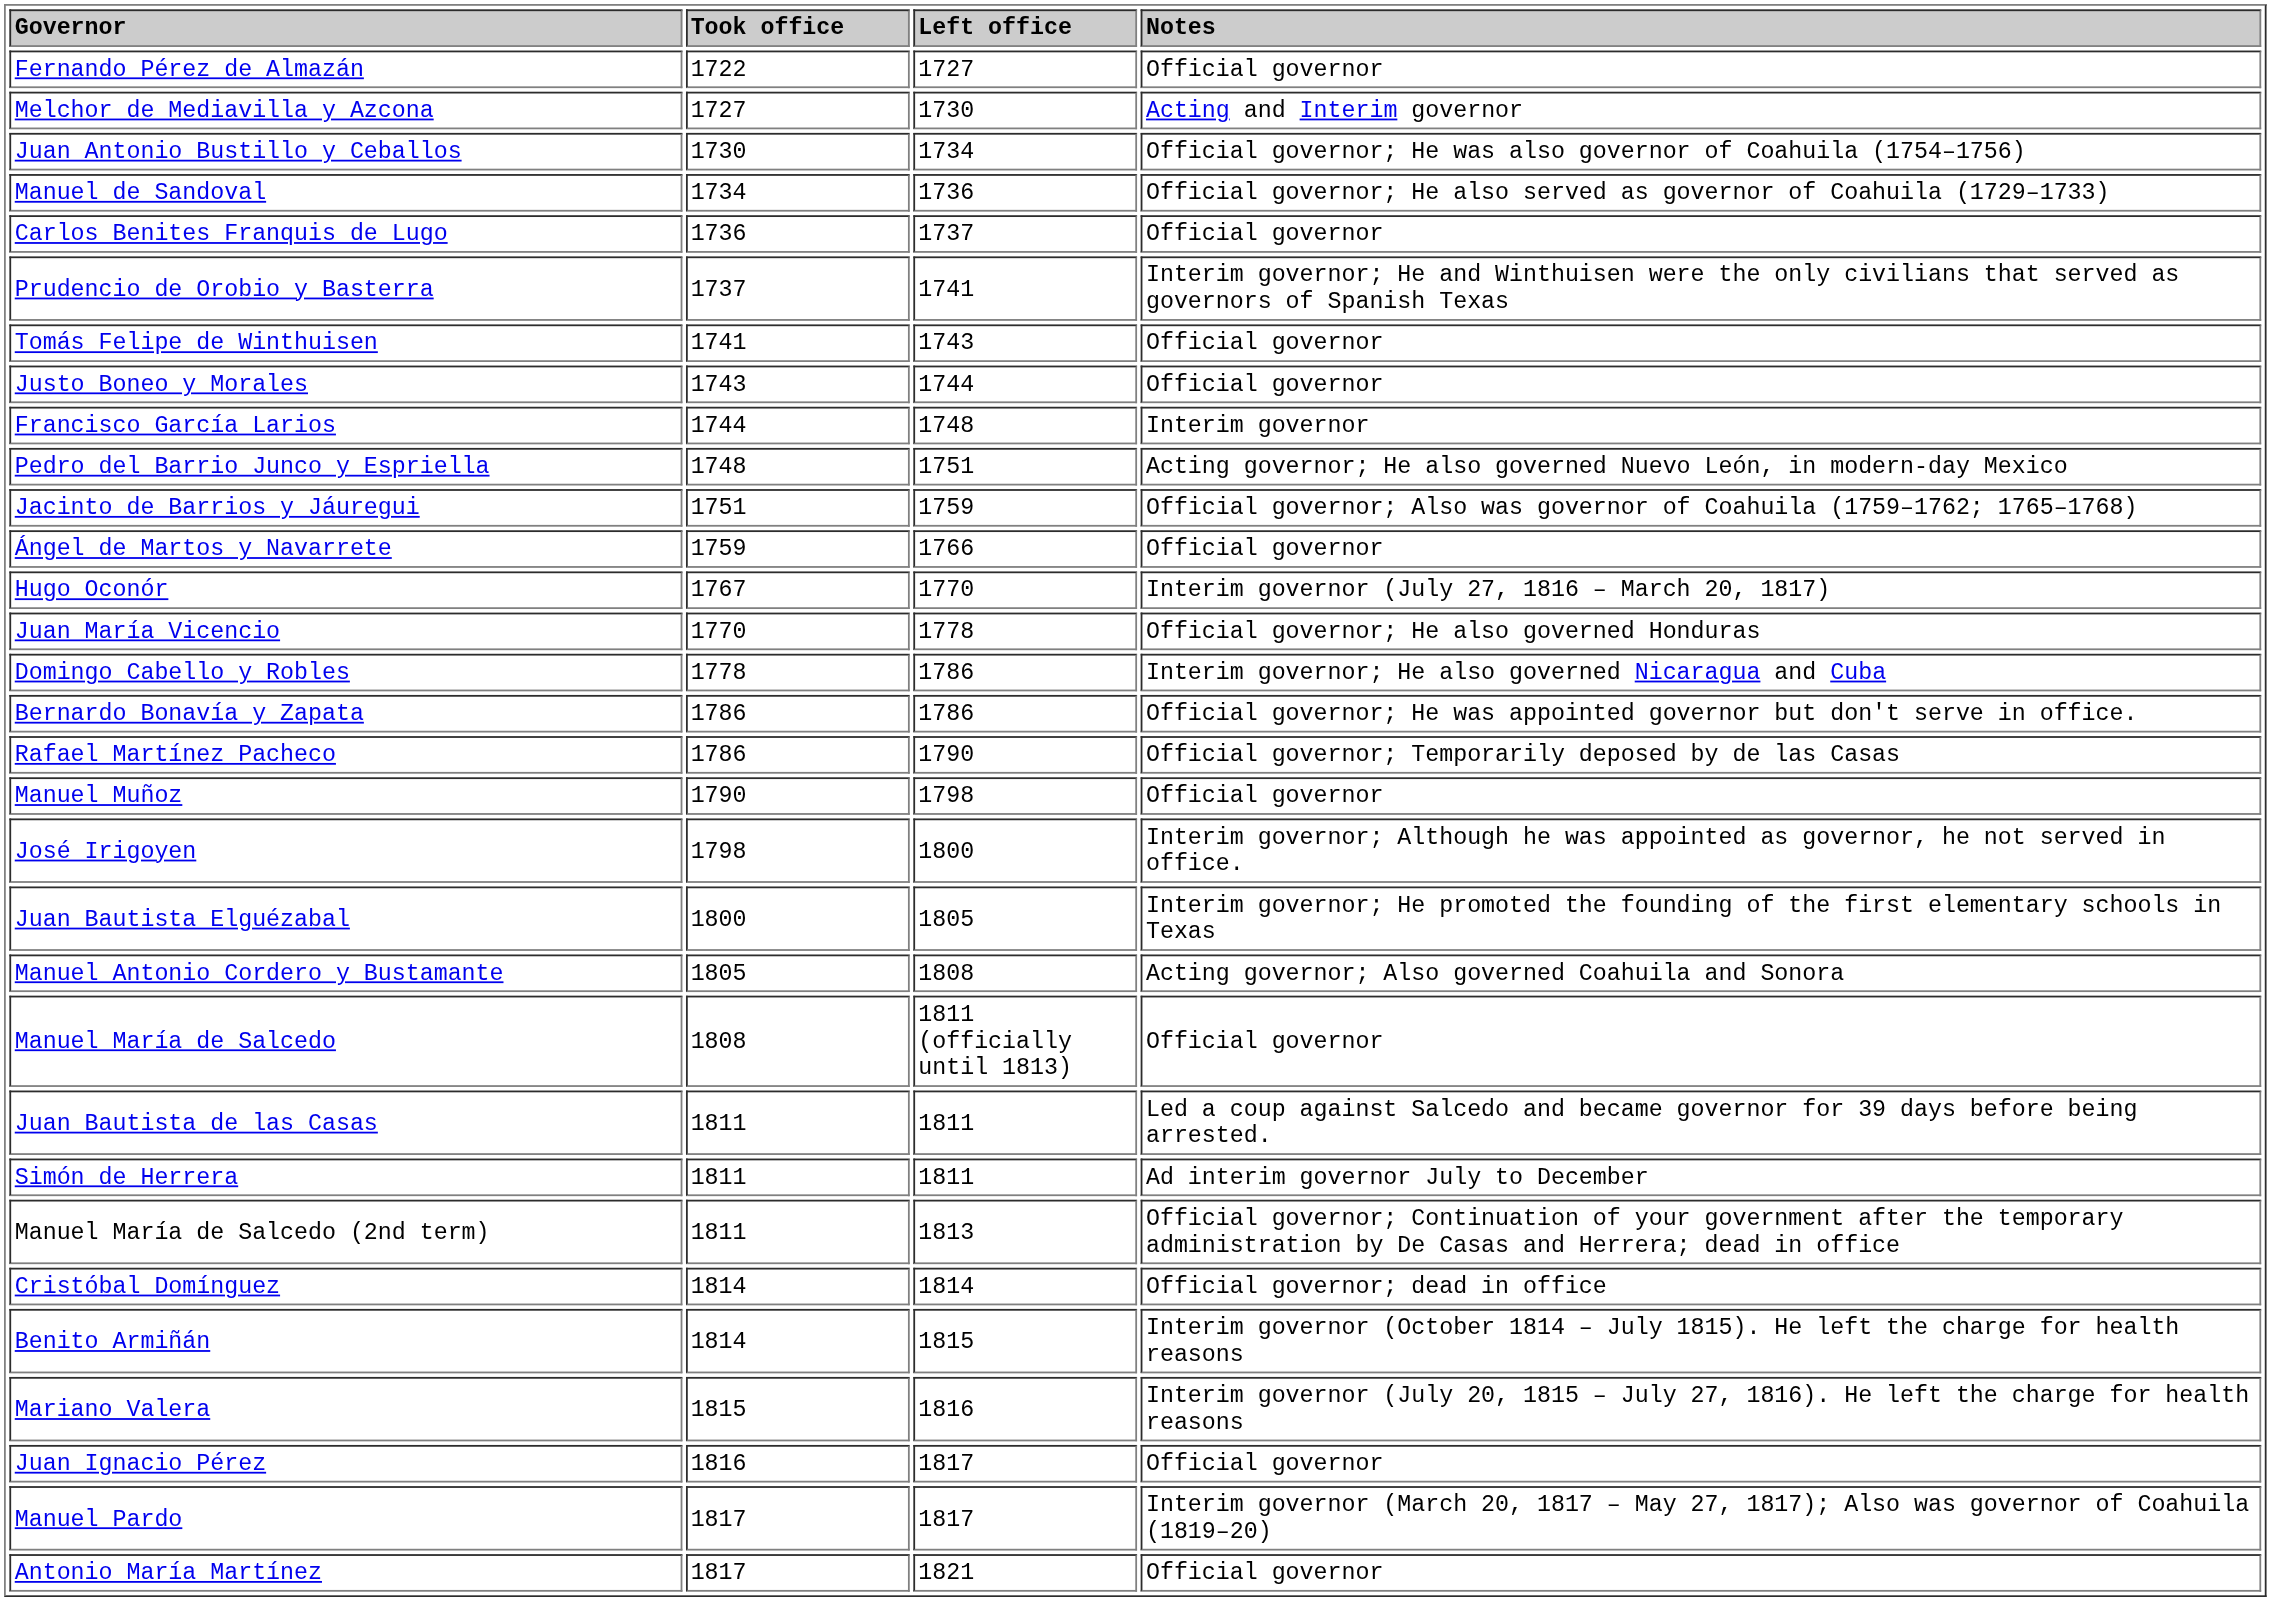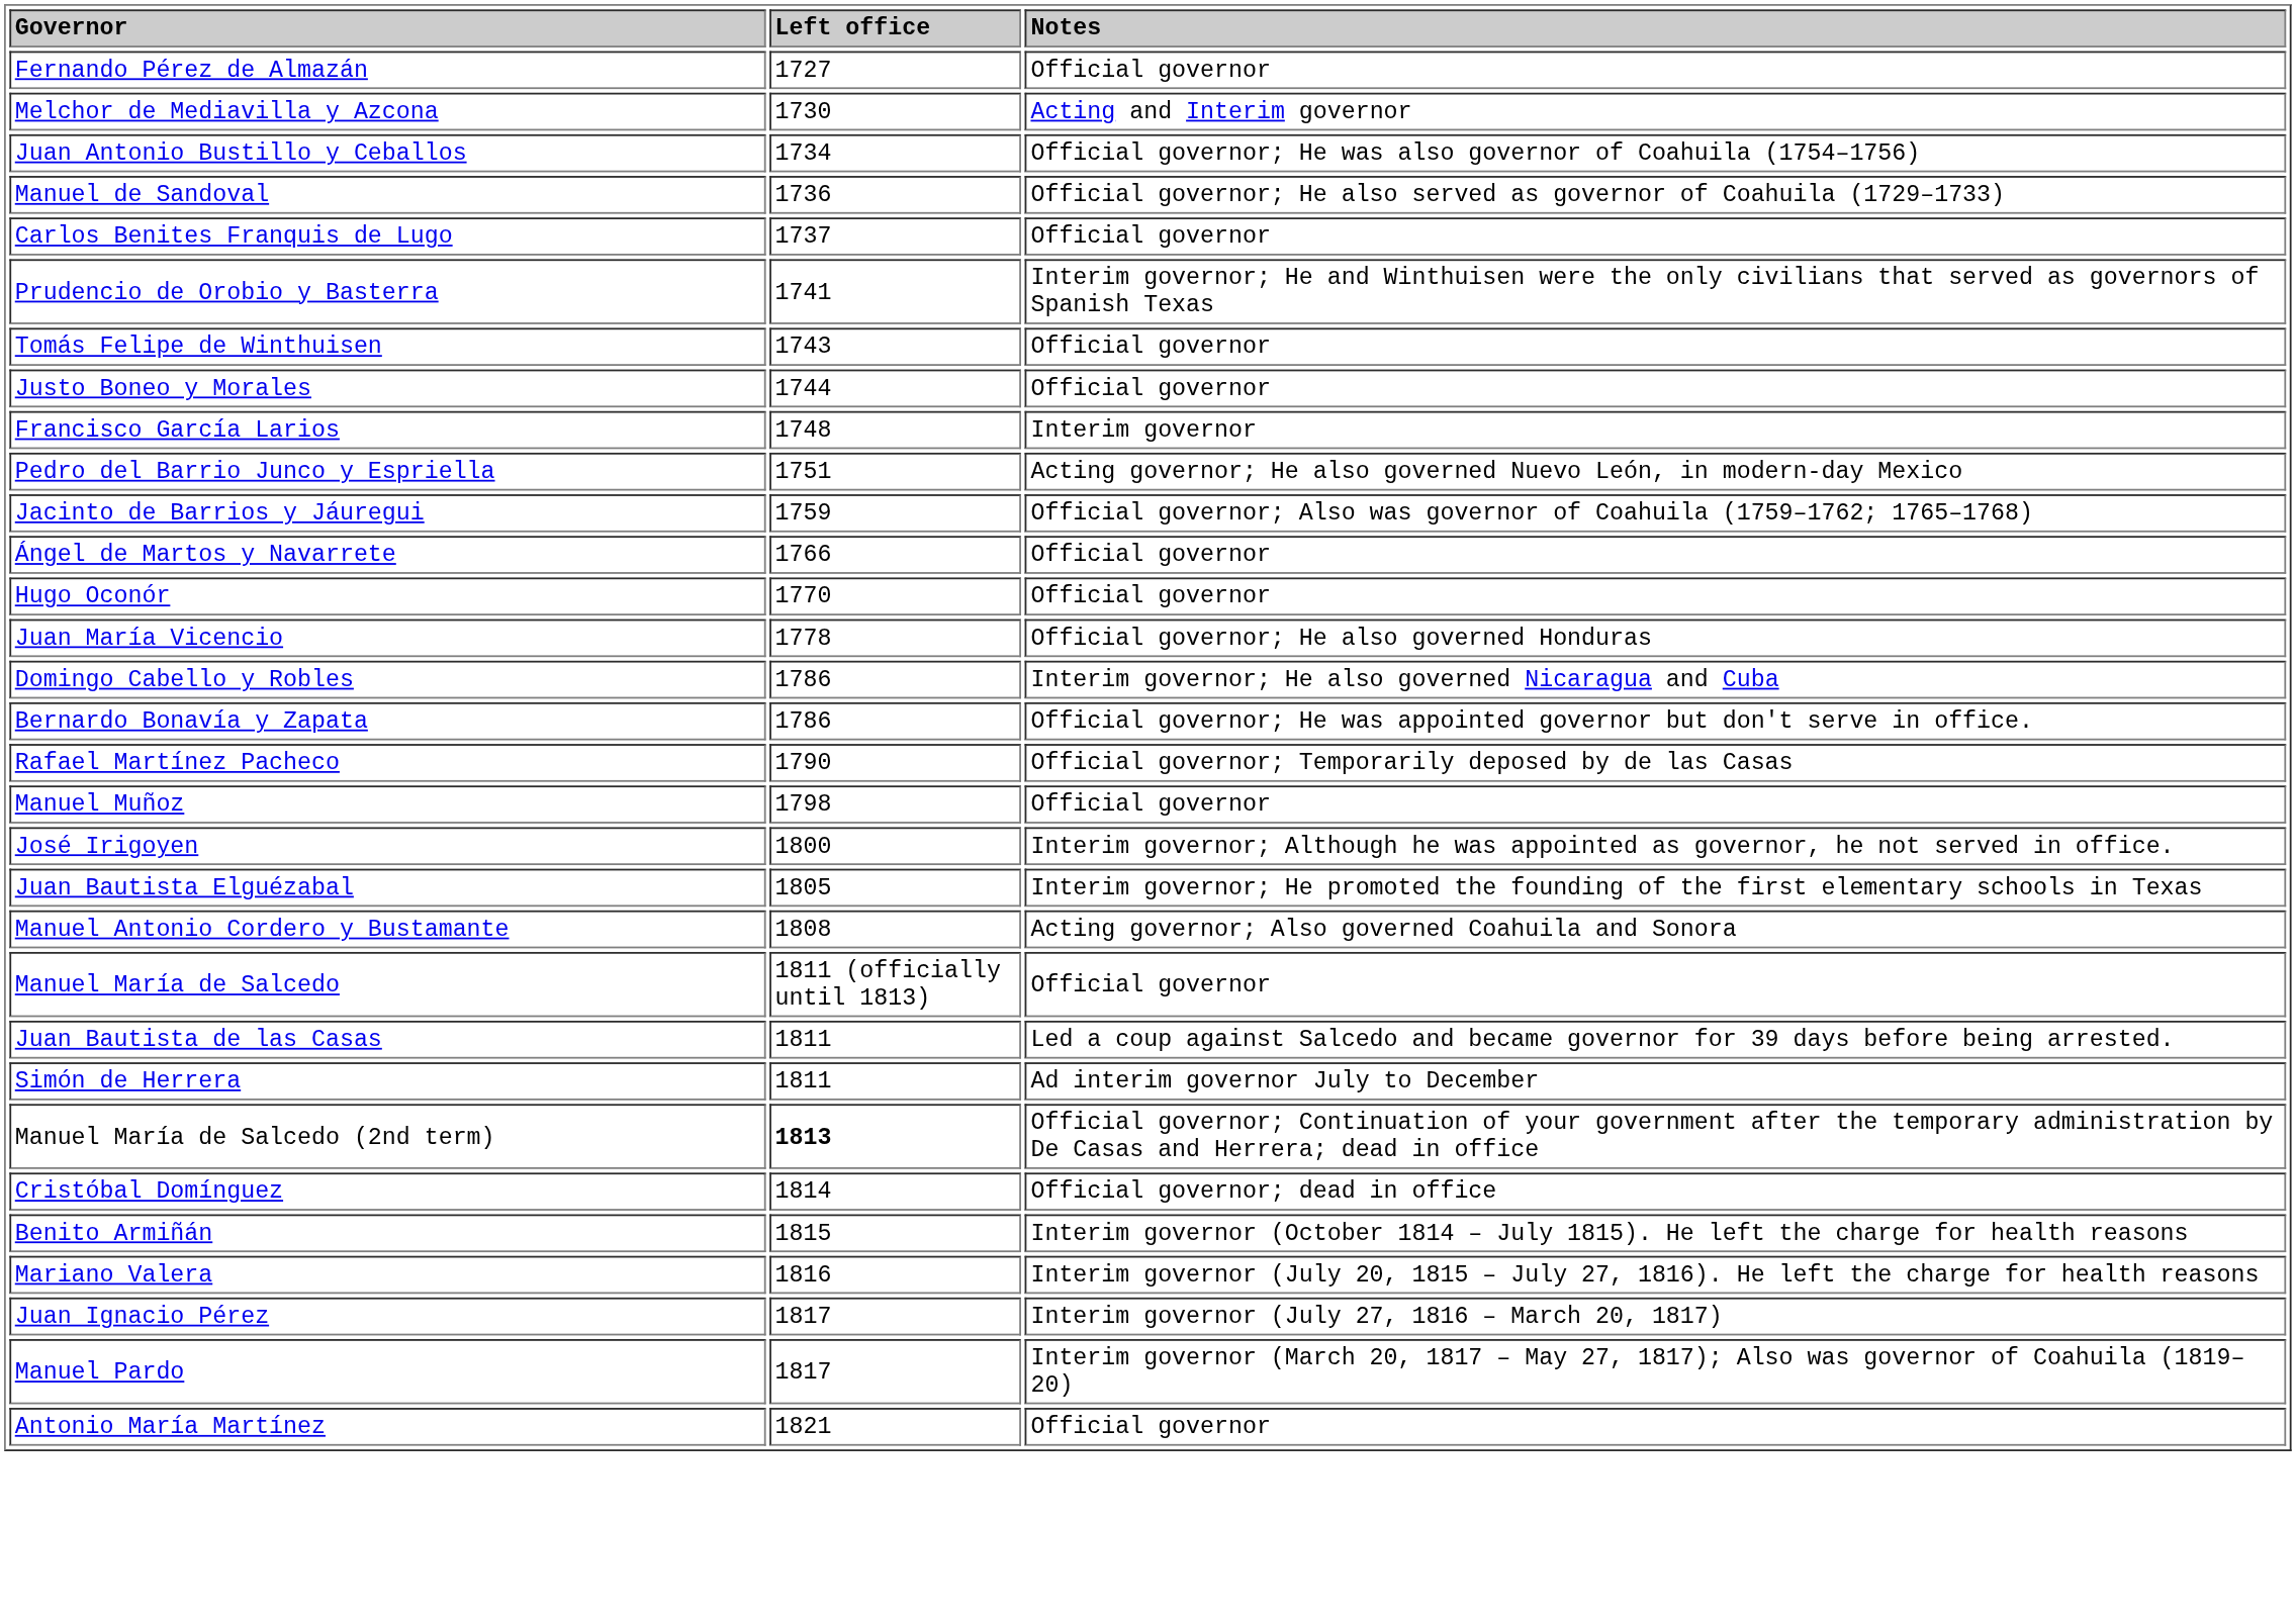- column: Took office | 1722 | 1727 | 1730 | 1734 | 1736 | 1737 | 1741 | 1743 | 1744 | 1748 | 1751 | 1759 | 1767 | 1770 | 1778 | 1786 | 1786 | 1790 | 1798 | 1800 | 1805 | 1808 | 1811 | 1811 | 1811 | 1814 | 1814 | 1815 | 1816 | 1817 | 1817
Hugo Oconór | Notes: Interim governor (July 27, 1816 – March 20, 1817) -> Official governor
Manuel María de Salcedo (2nd term) | Left office: normal -> bold
Juan Ignacio Pérez | Notes: Official governor -> Interim governor (July 27, 1816 – March 20, 1817)
